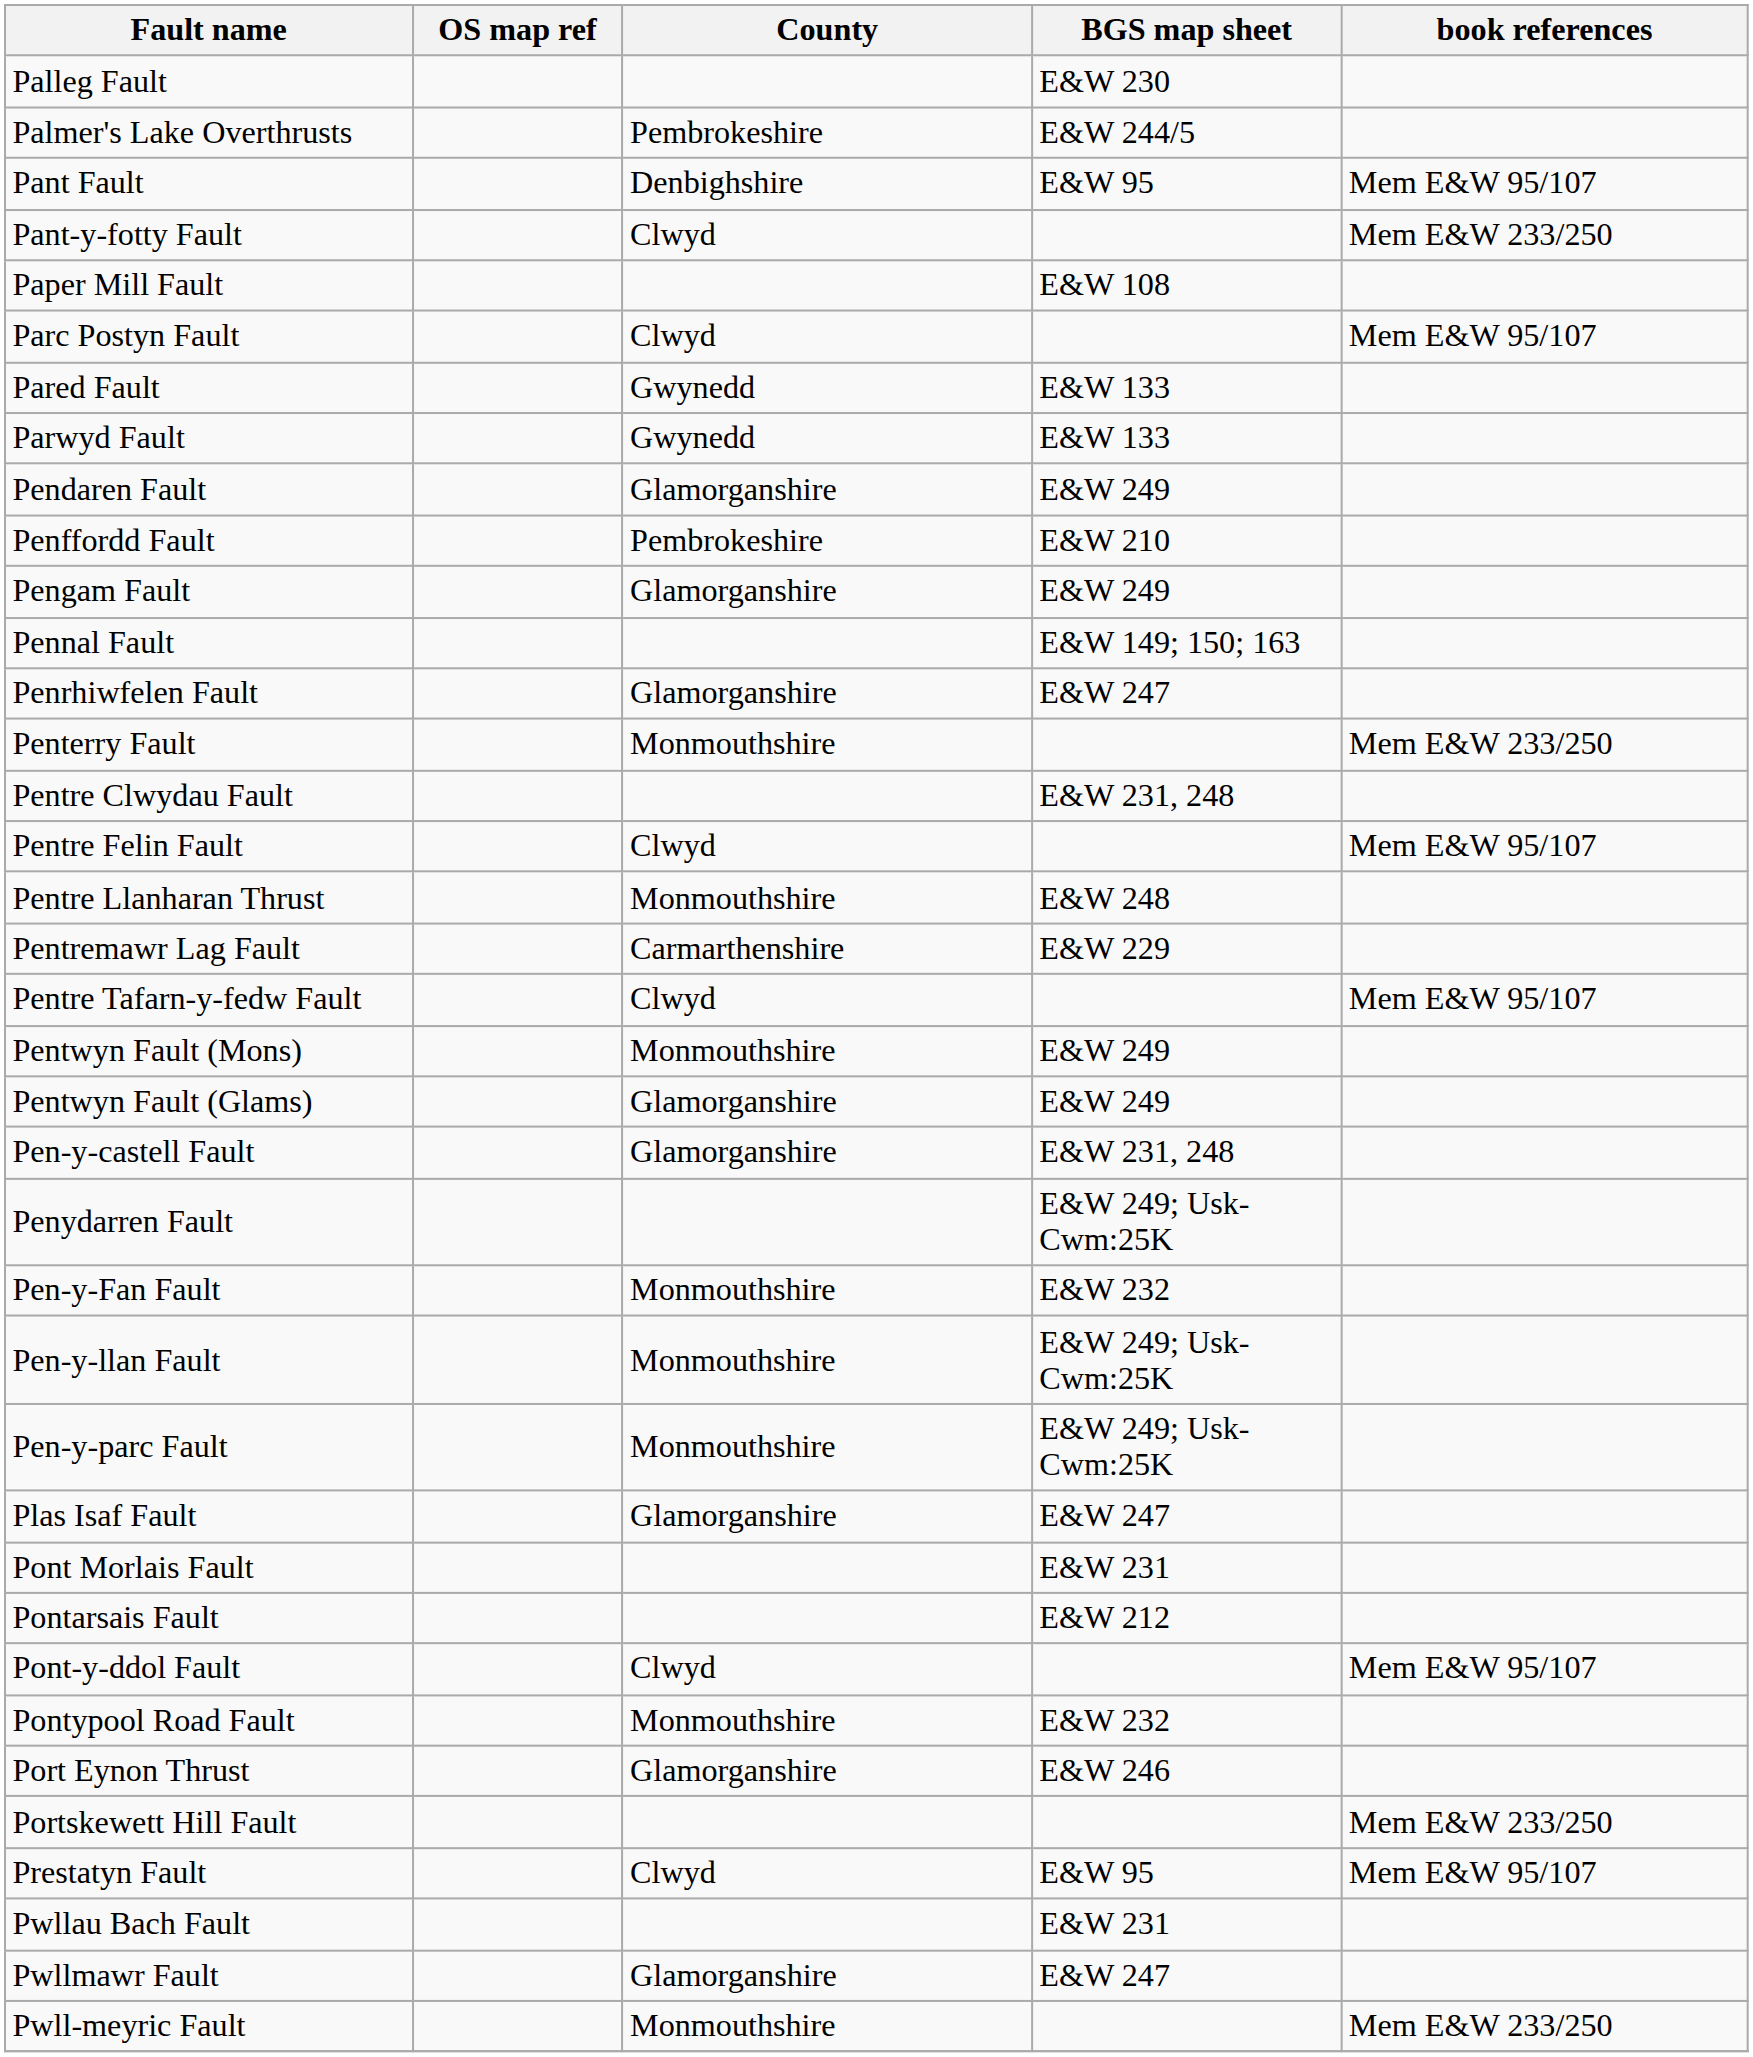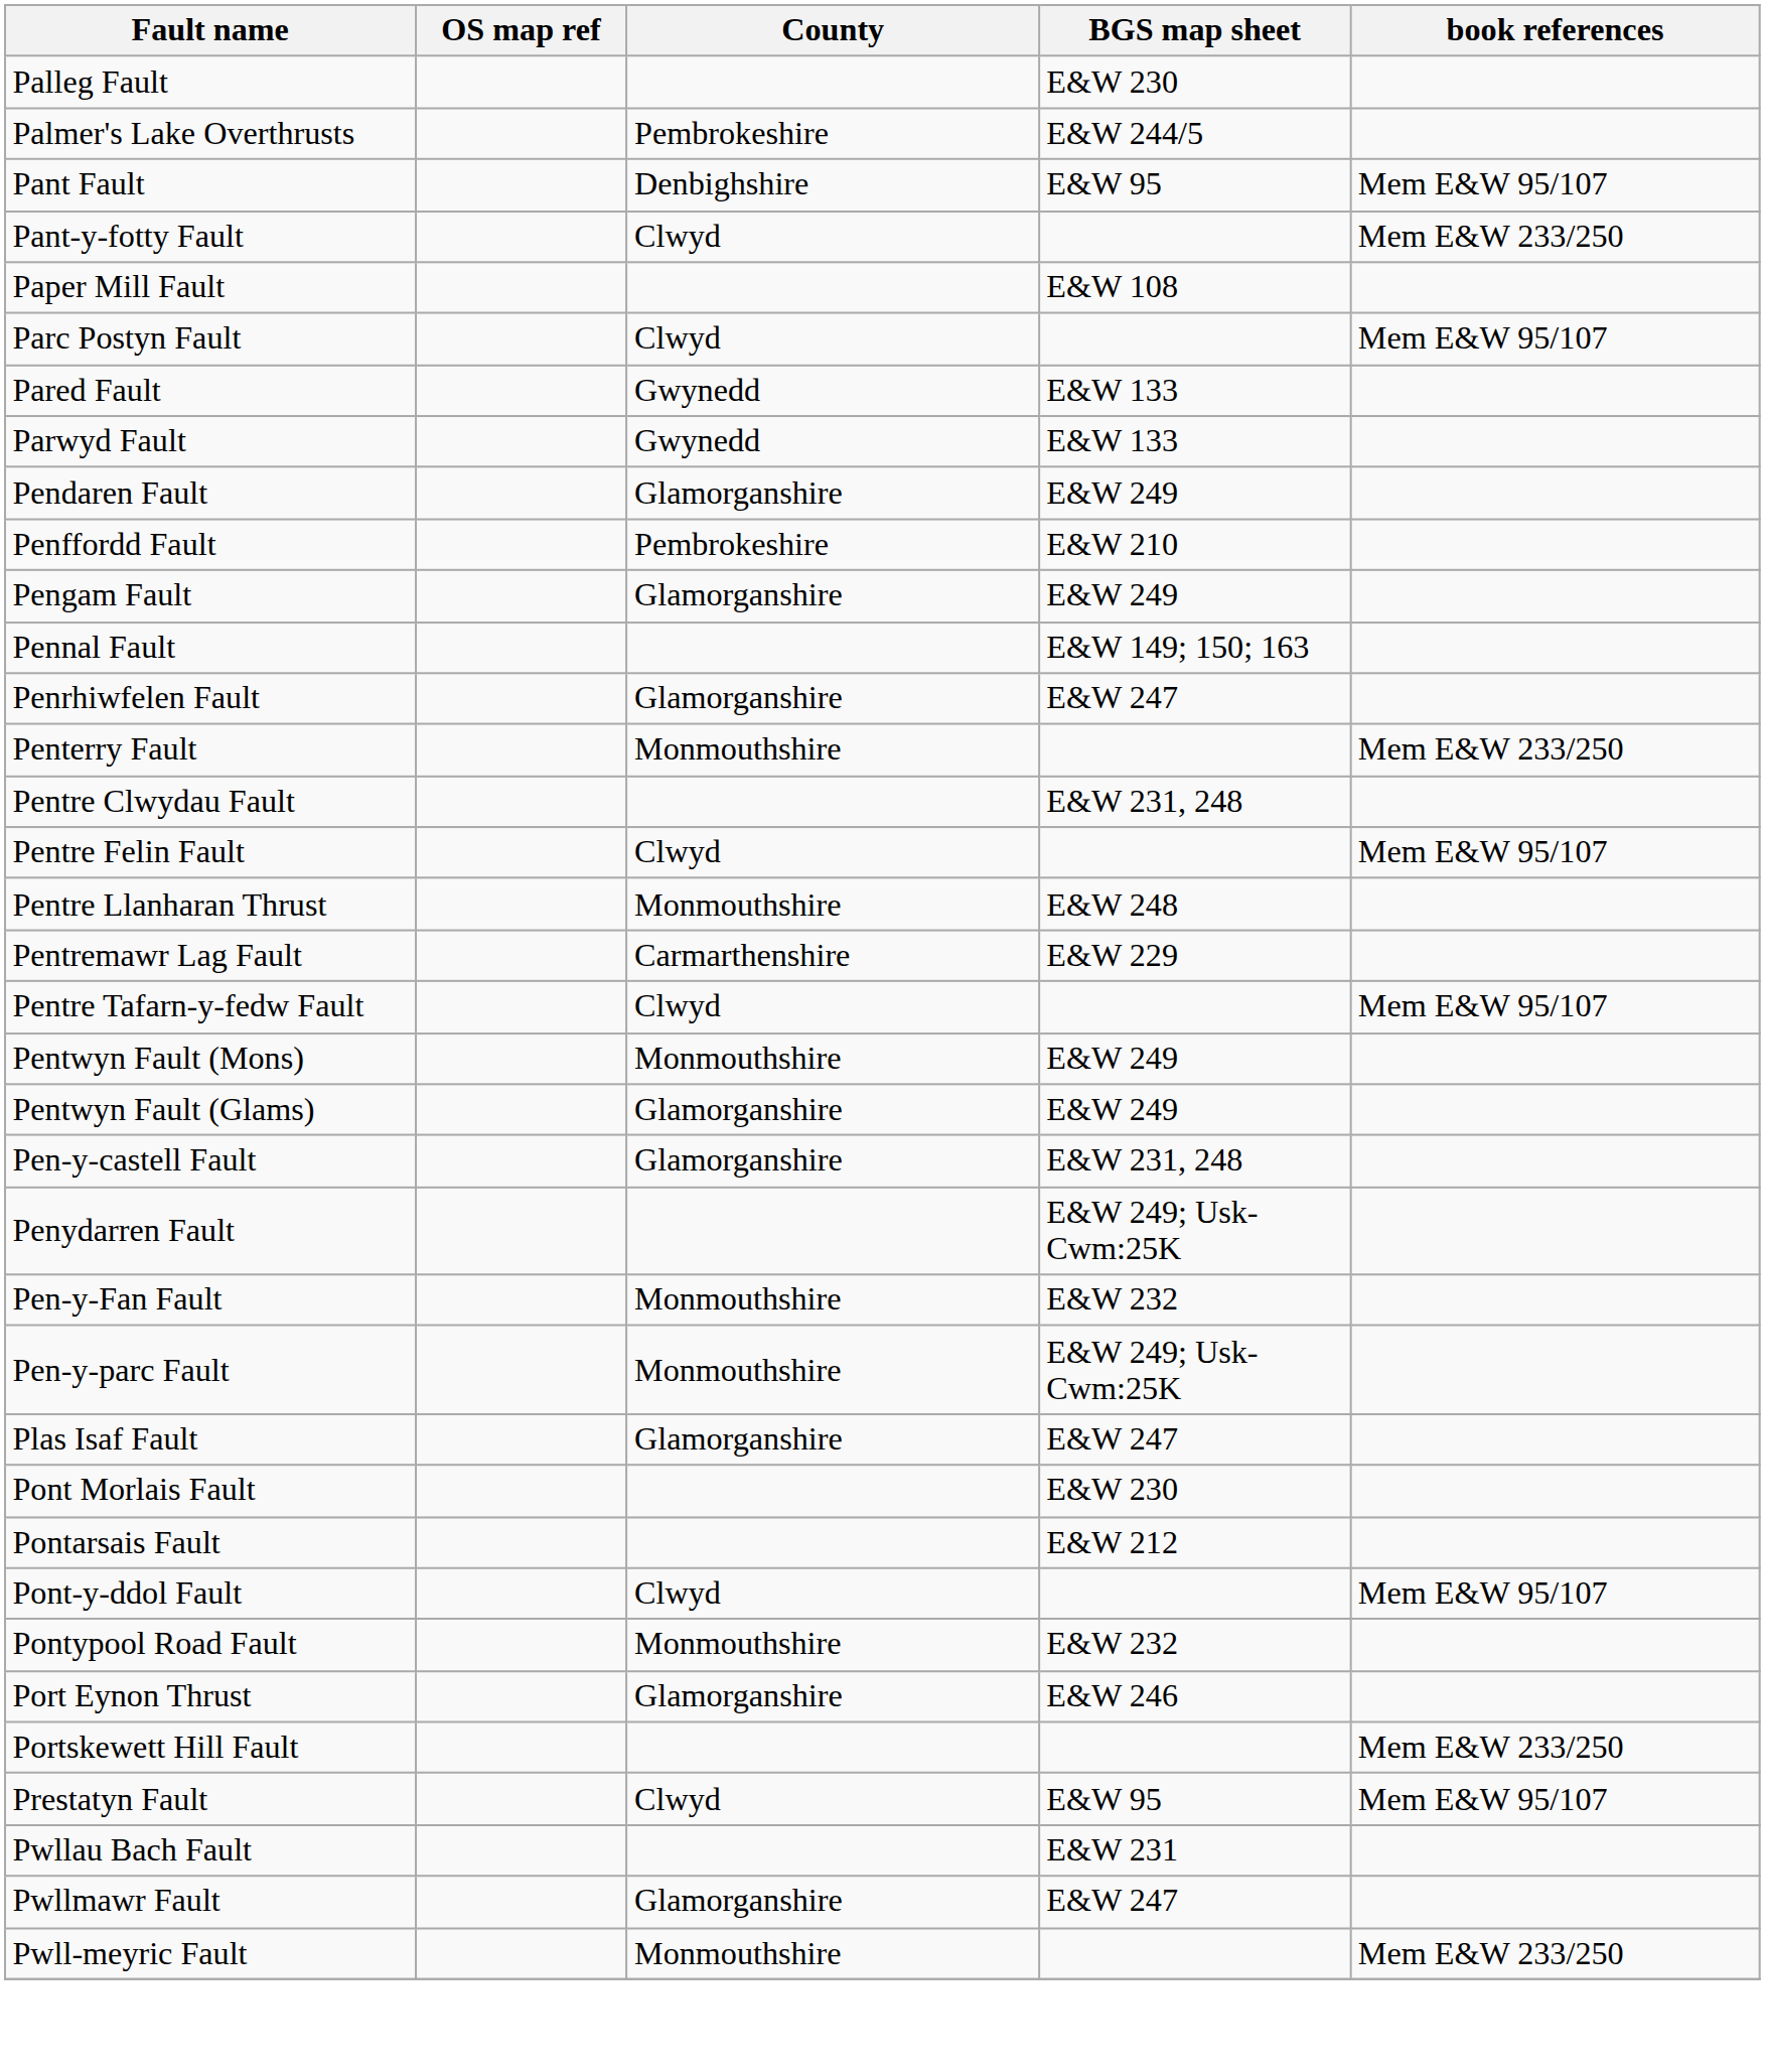- row: Pen-y-llan Fault | Monmouthshire | E&W 249; Usk-Cwm:25K
Pont Morlais Fault | BGS map sheet: E&W 231 -> E&W 230
